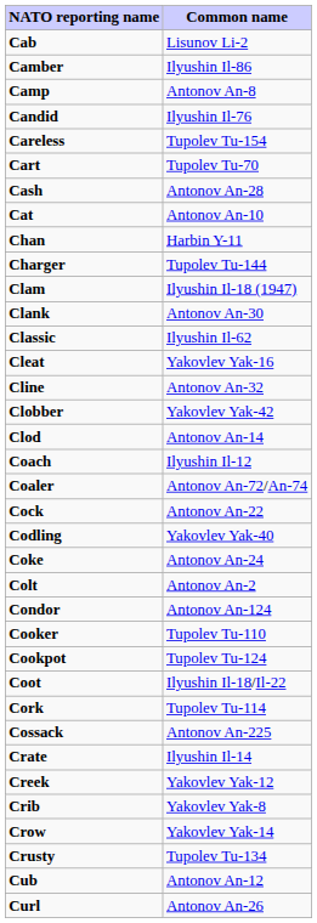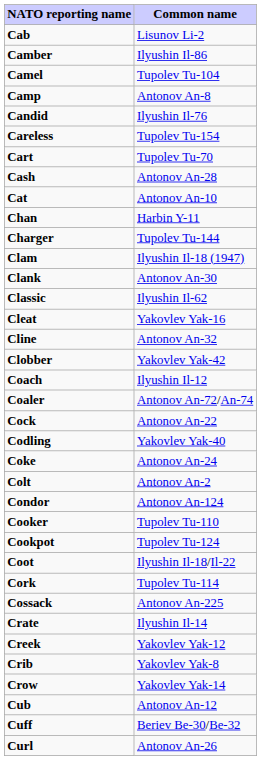+ row: Camel | Tupolev Tu-104
- row: Clod | Antonov An-14
- row: Crusty | Tupolev Tu-134
+ row: Cuff | Beriev Be-30/Be-32
